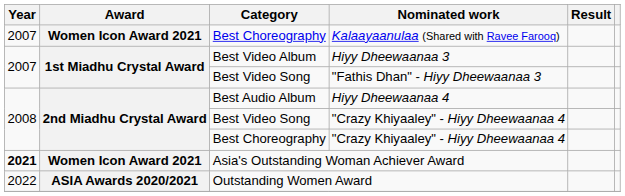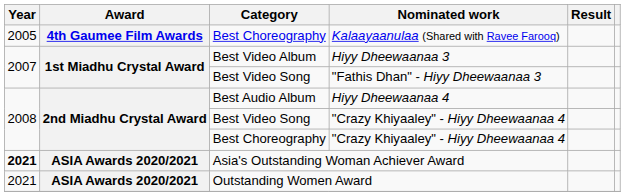Kalaayaanulaa (Shared with Ravee Farooq) | Year: 2007 -> 2005
Kalaayaanulaa (Shared with Ravee Farooq) | Award: Women Icon Award 2021 -> 4th Gaumee Film Awards
Asia's Outstanding Woman Achiever Award | Award: Women Icon Award 2021 -> ASIA Awards 2020/2021
Outstanding Women Award | Year: 2022 -> 2021
